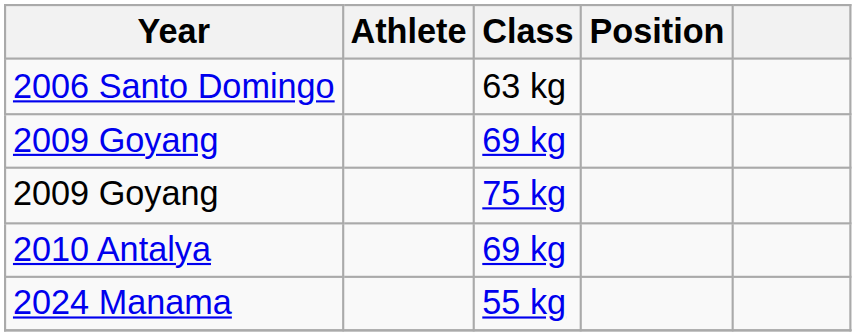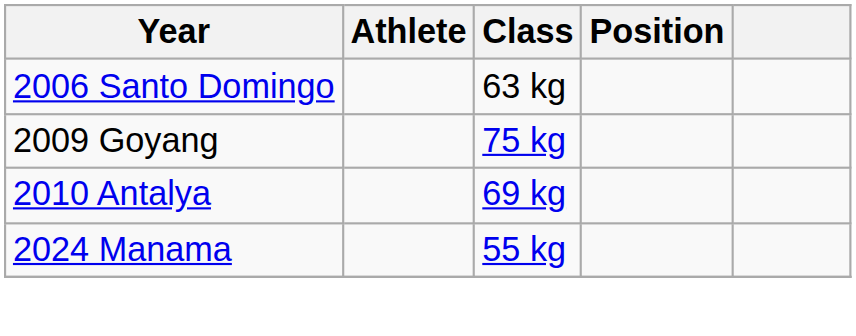- row: 2009 Goyang | 69 kg
